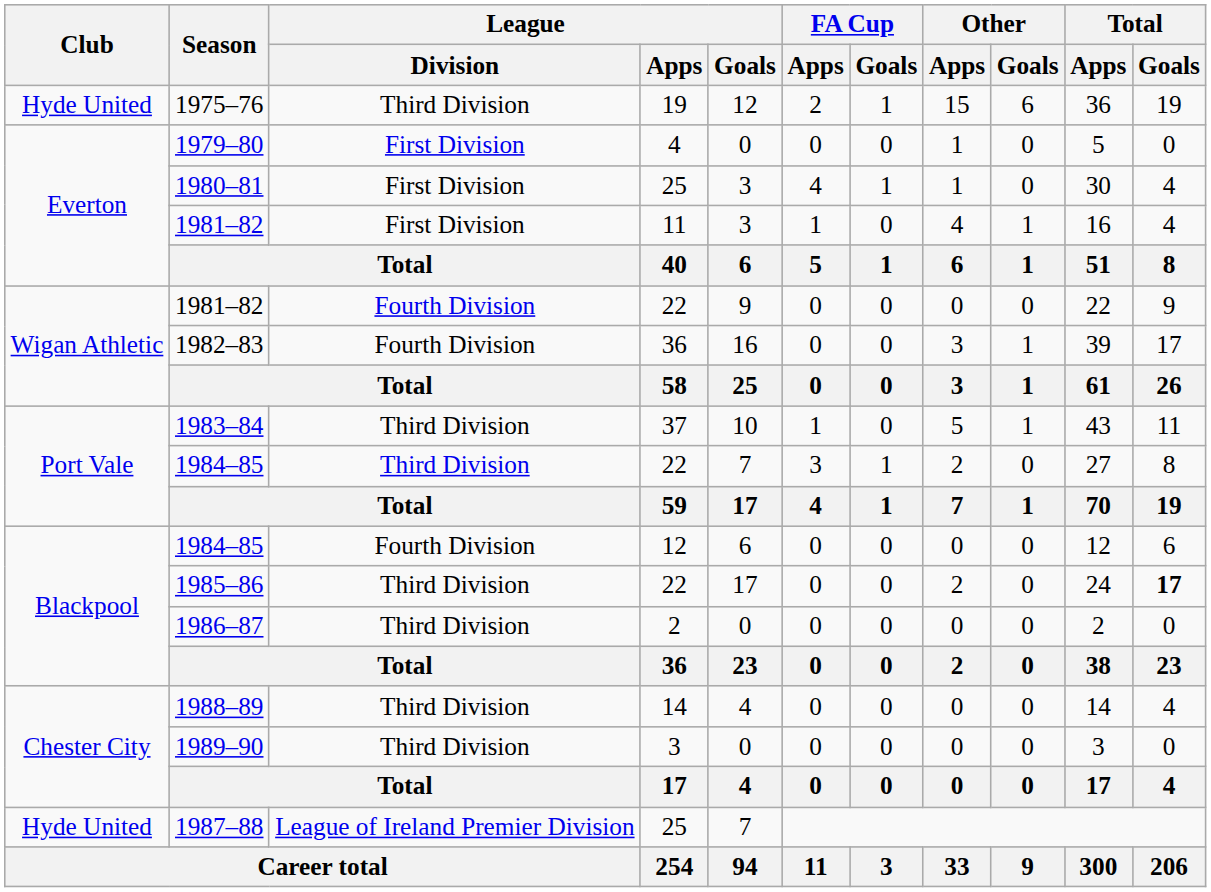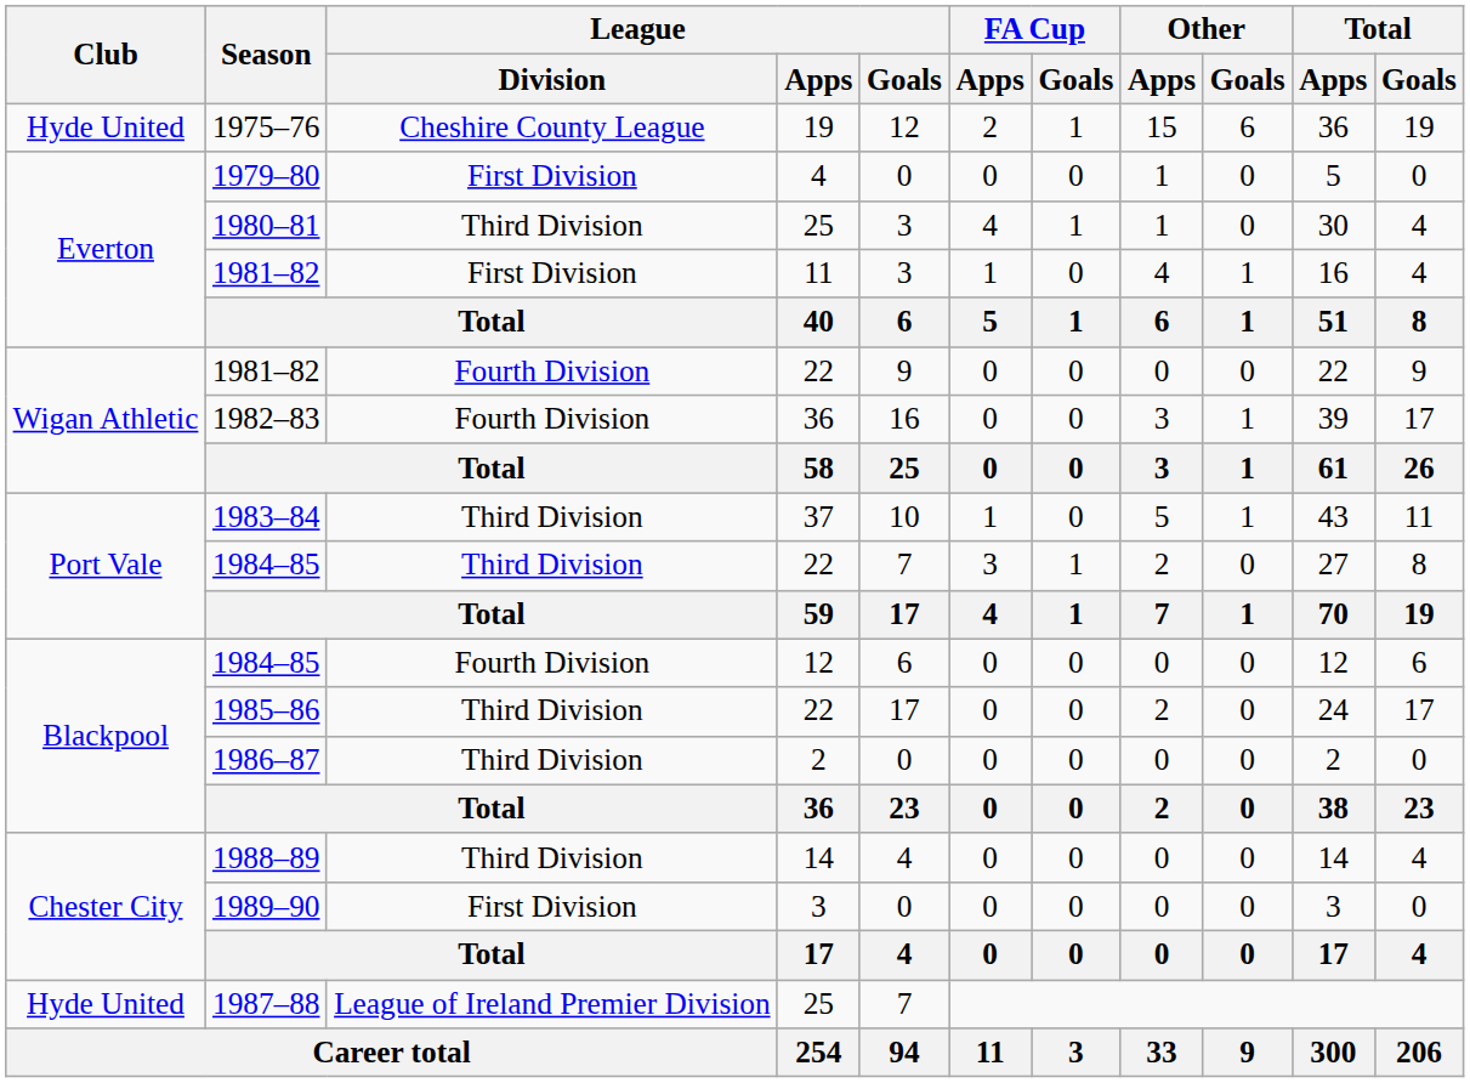1975–76 | League / Division: Third Division -> Cheshire County League
1980–81 | League / Division: First Division -> Third Division
1985–86 | Total / Goals: bold -> normal
1989–90 | League / Division: Third Division -> First Division
